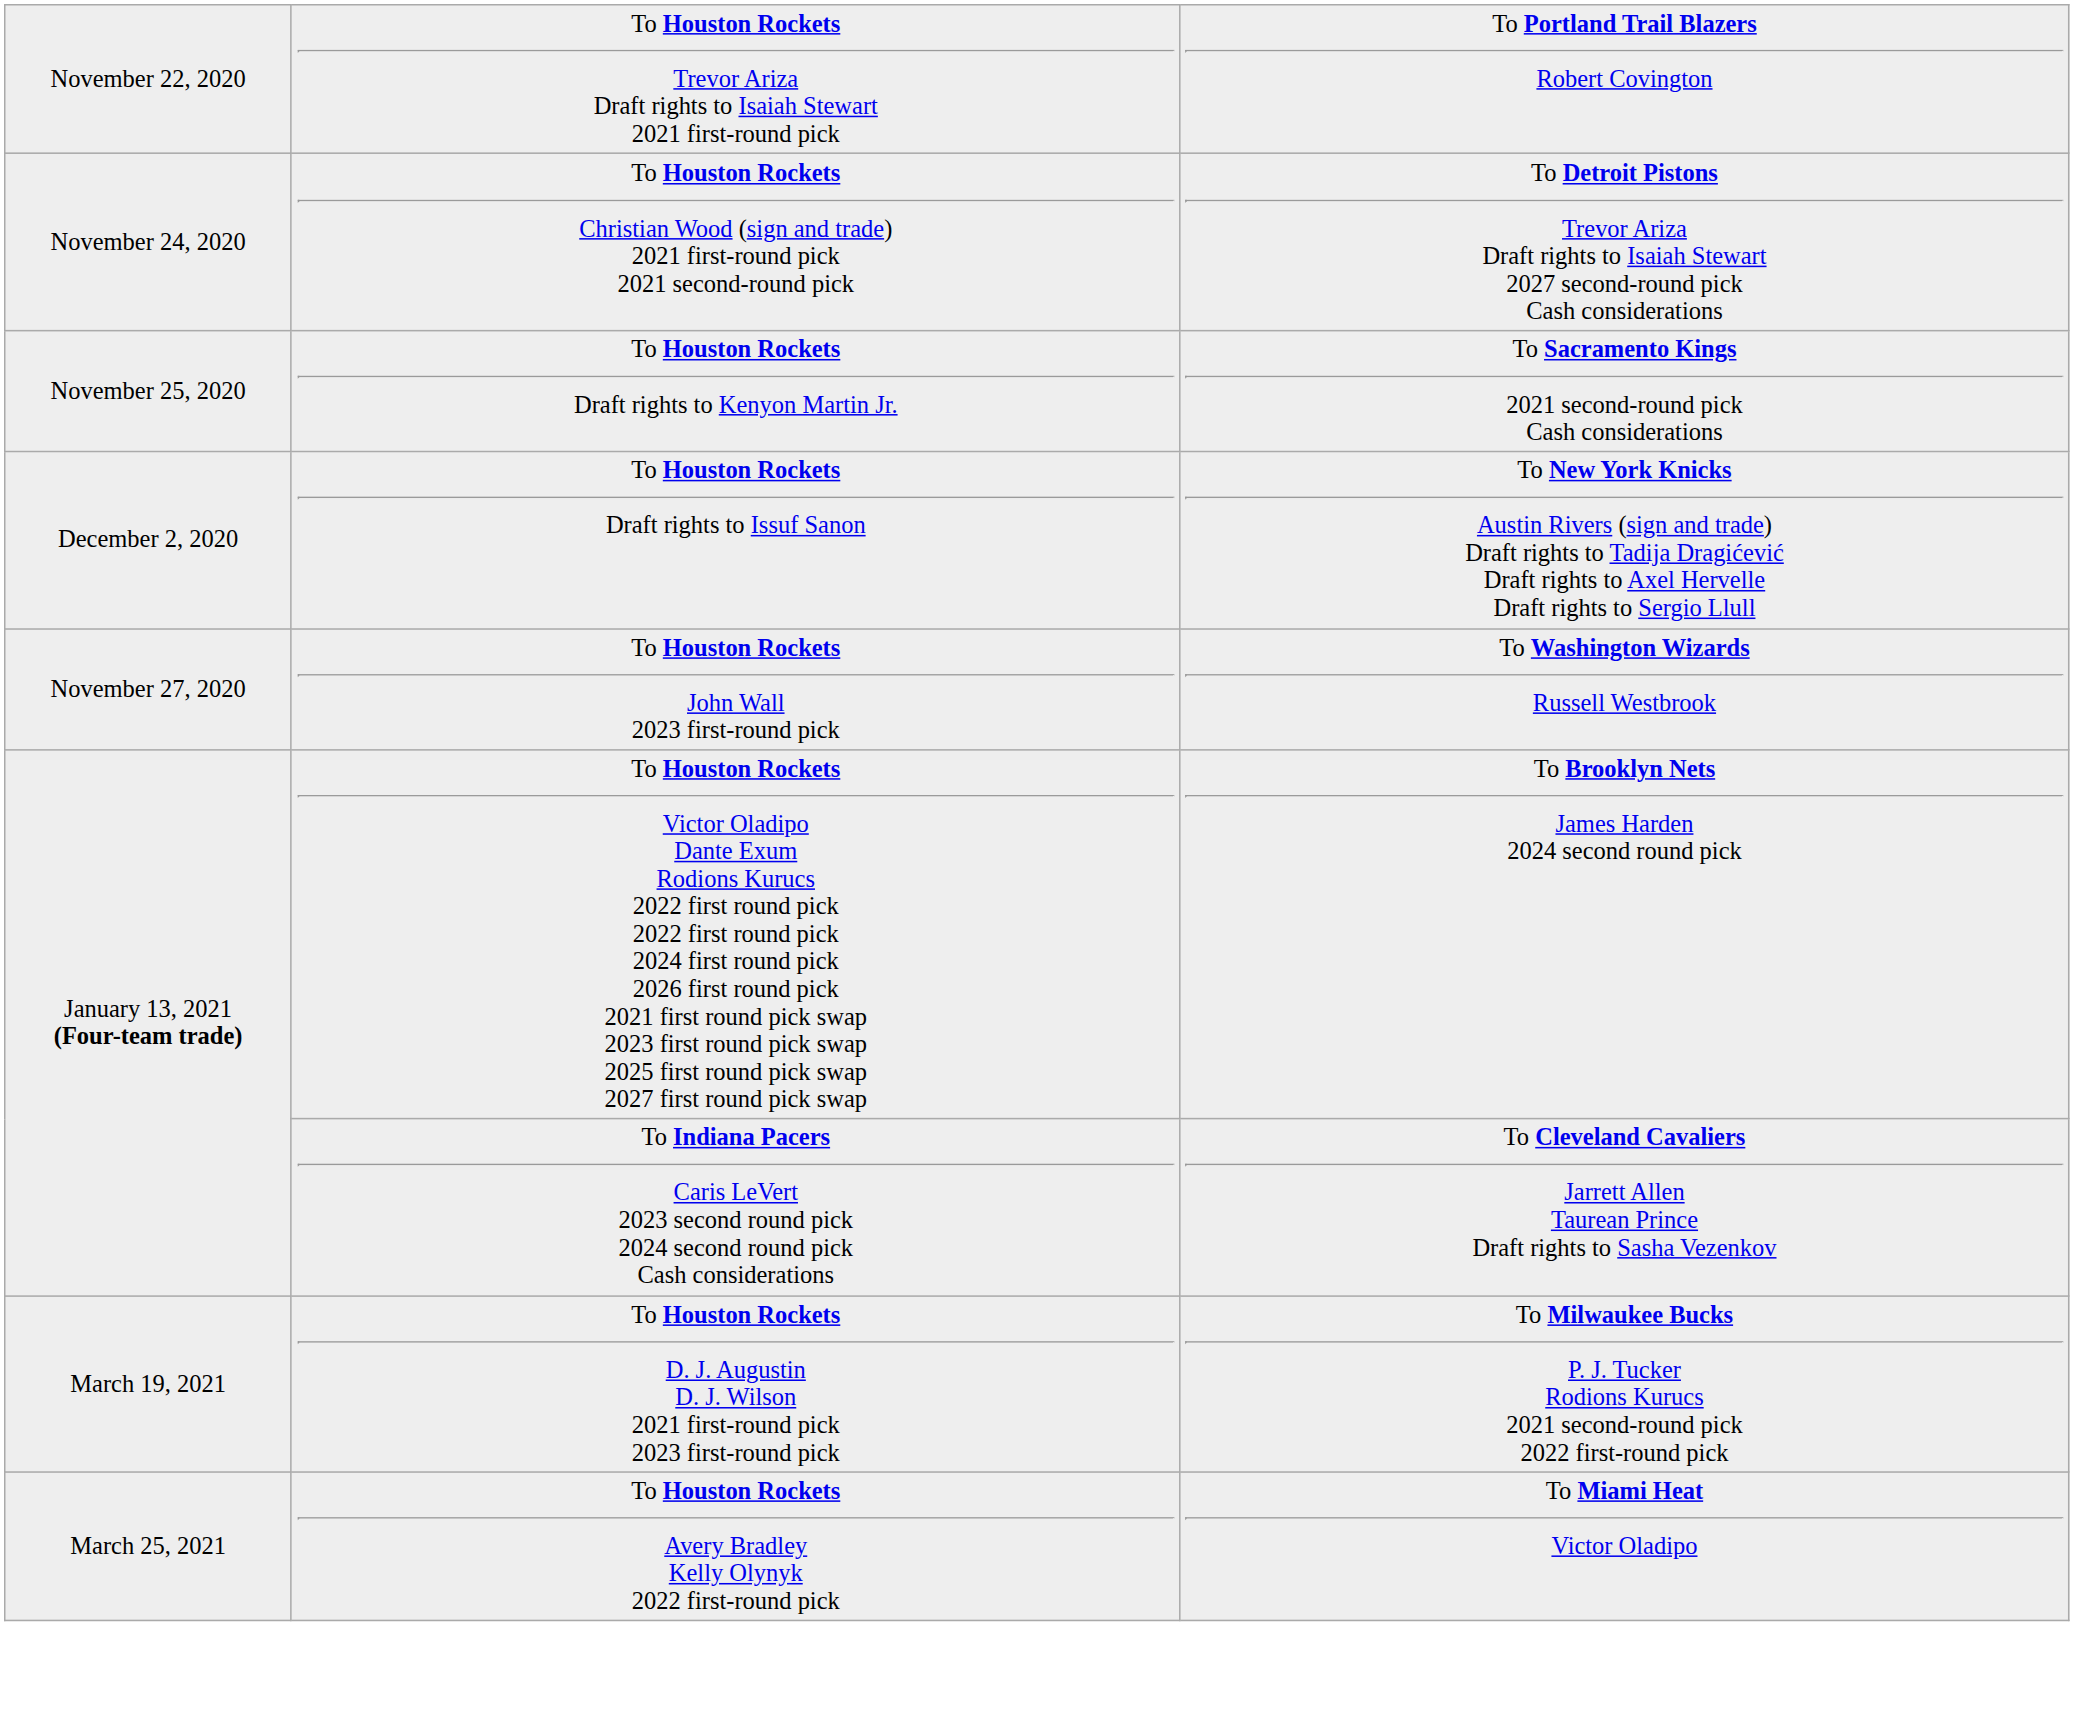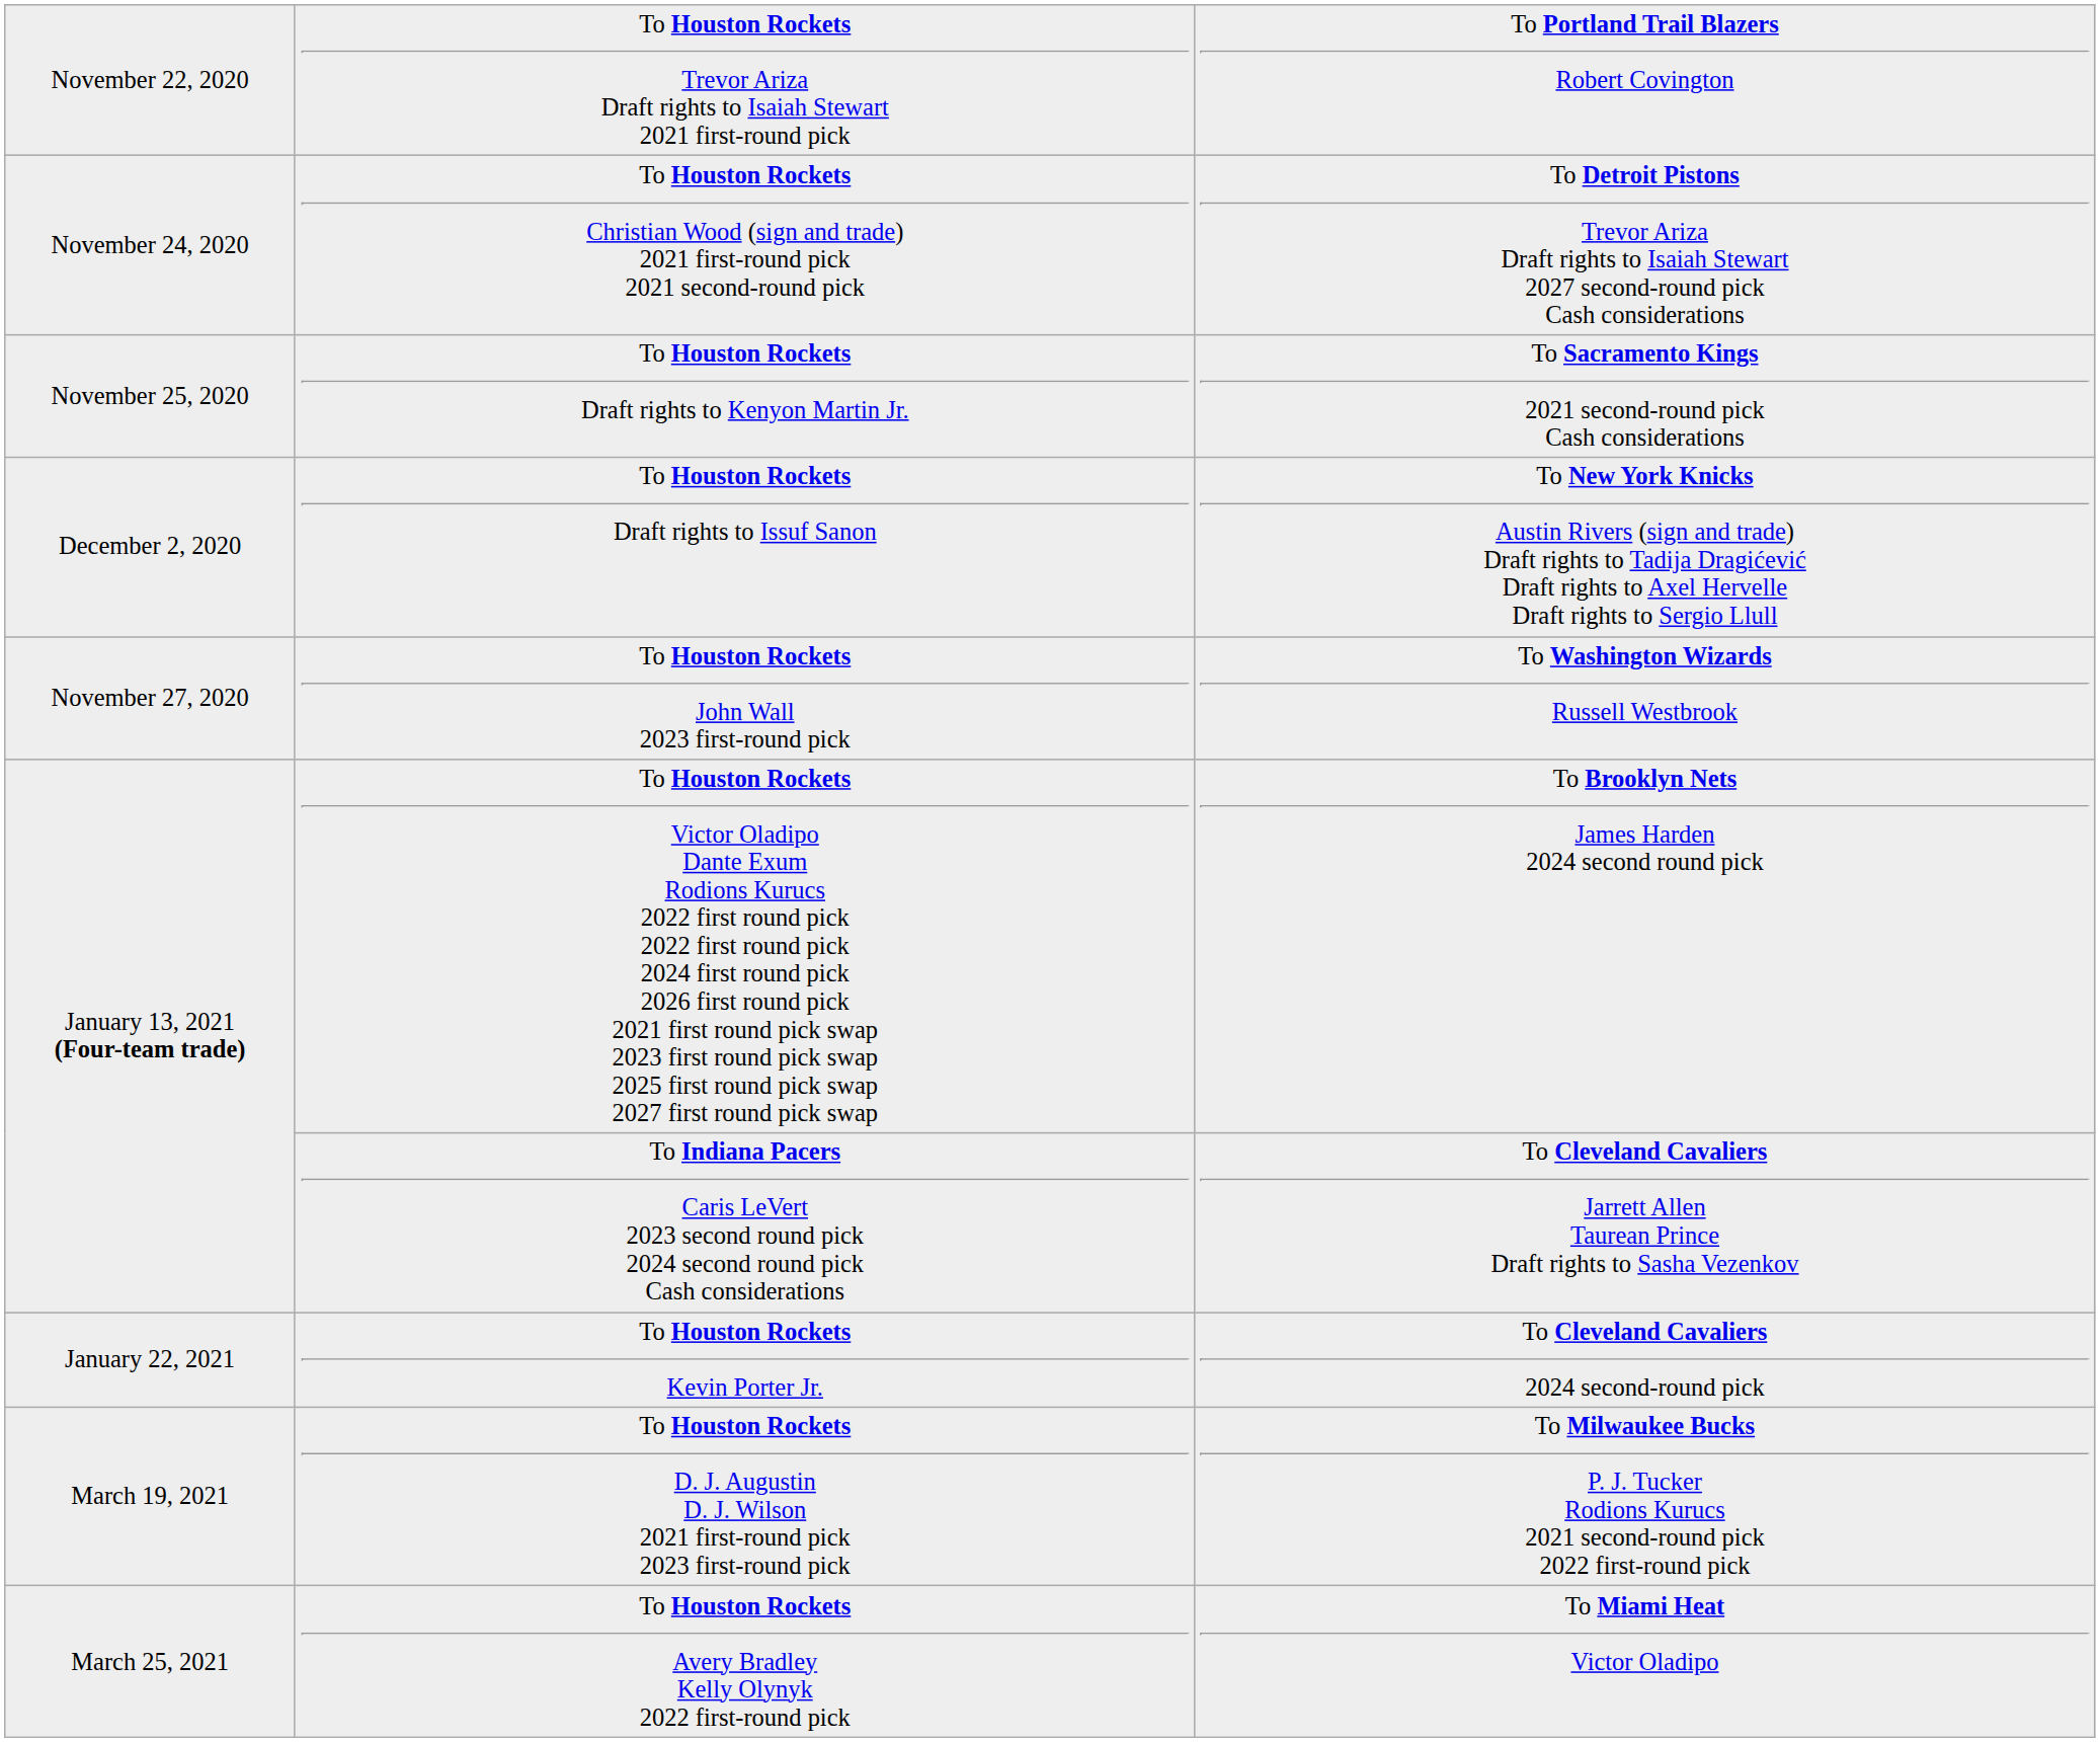+ row: January 22, 2021 | To Houston Rockets Kevin Porter Jr. | To Cleveland Cavaliers 2024 second-round pick
